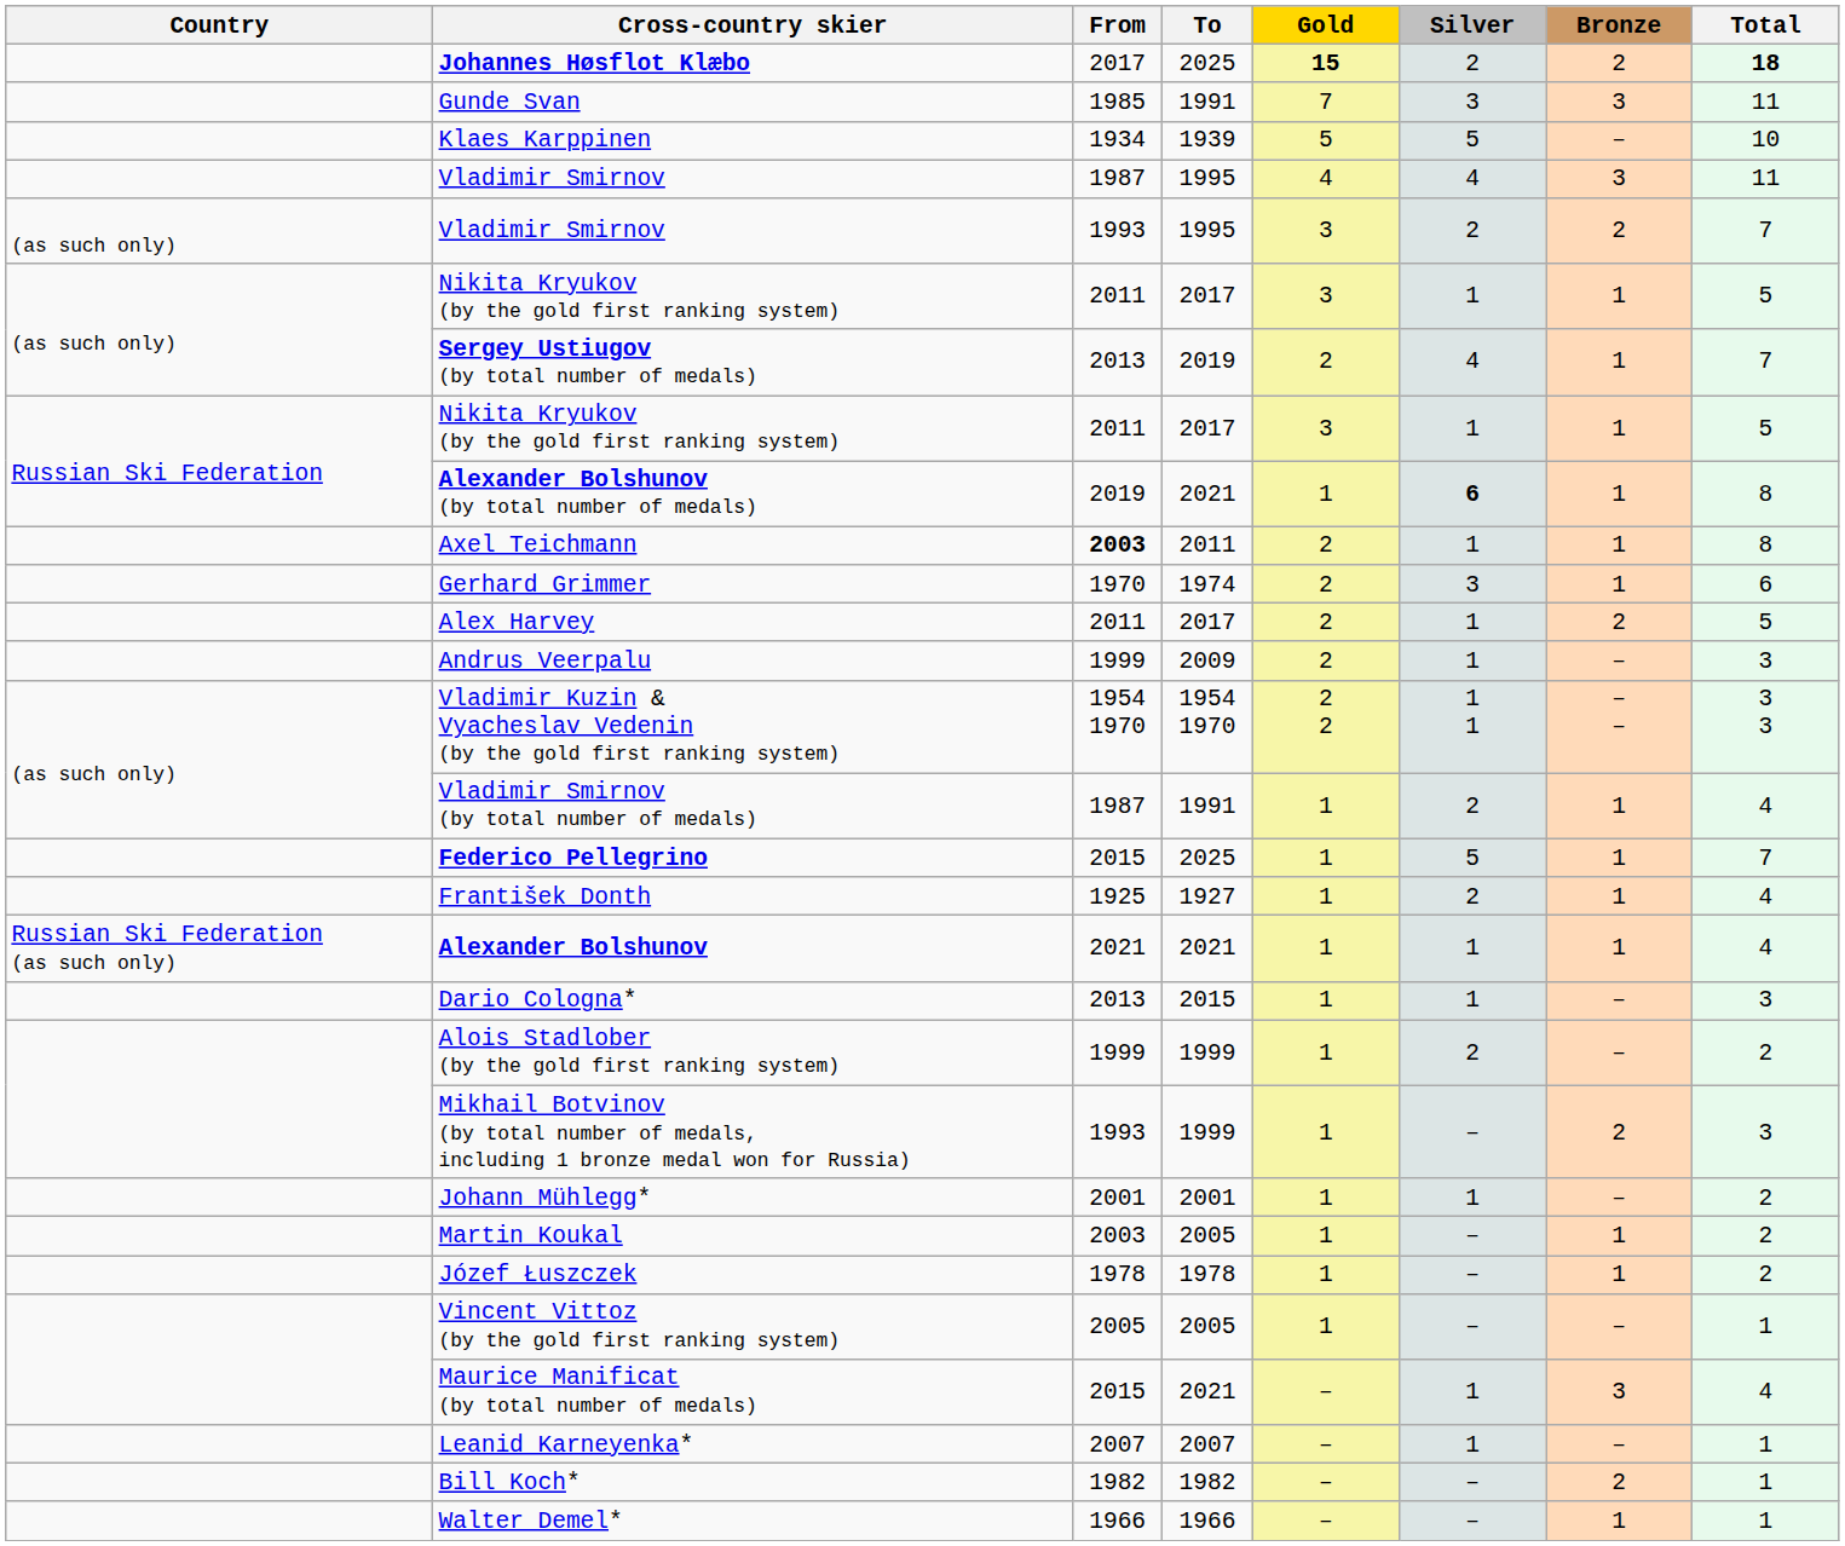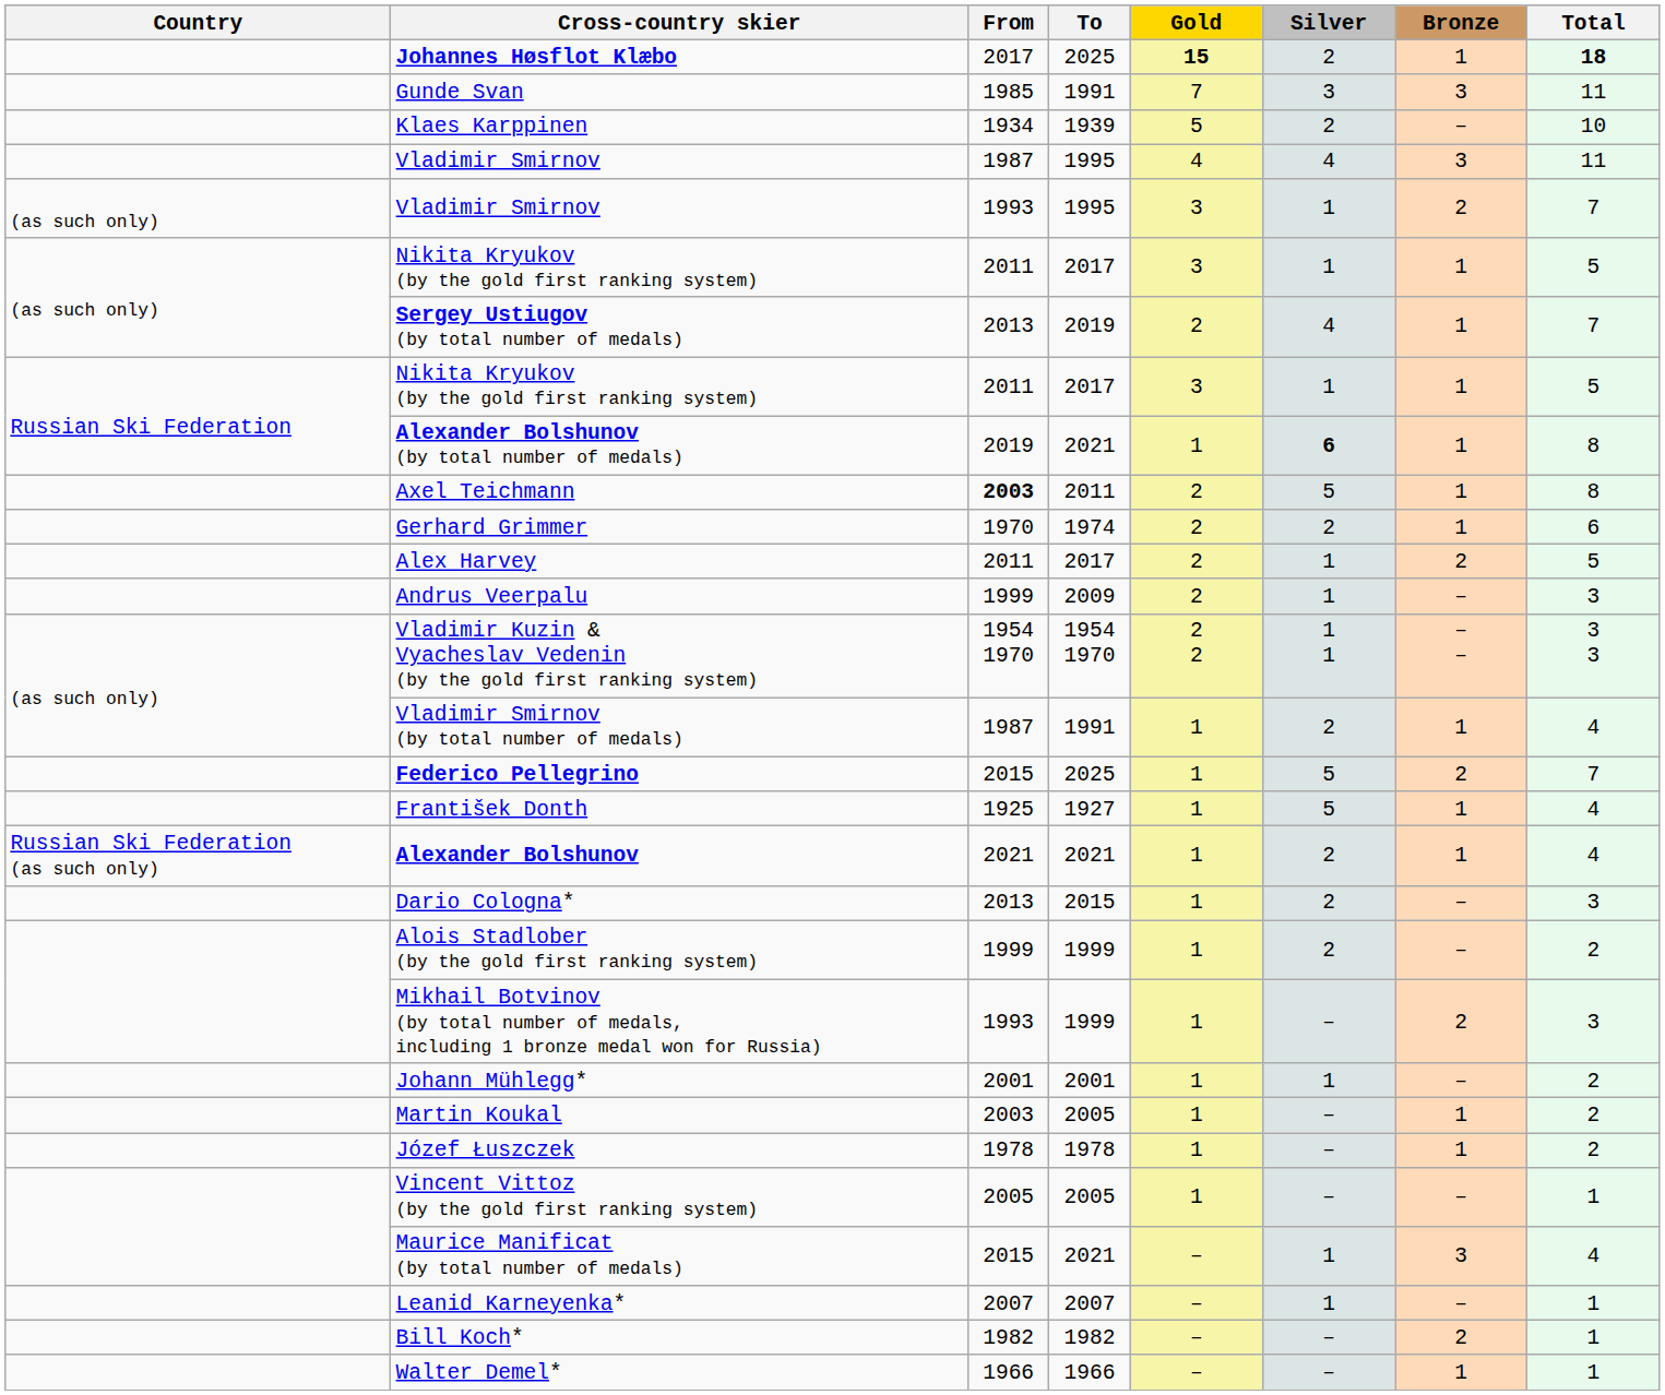Johannes Høsflot Klæbo | Bronze: 2 -> 1
Klaes Karppinen | Silver: 5 -> 2
(as such only) / Vladimir Smirnov | Silver: 2 -> 1
Axel Teichmann | Silver: 1 -> 5
Gerhard Grimmer | Silver: 3 -> 2
Federico Pellegrino | Bronze: 1 -> 2
František Donth | Silver: 2 -> 5
Alexander Bolshunov | Silver: 1 -> 2
Dario Cologna* | Silver: 1 -> 2
